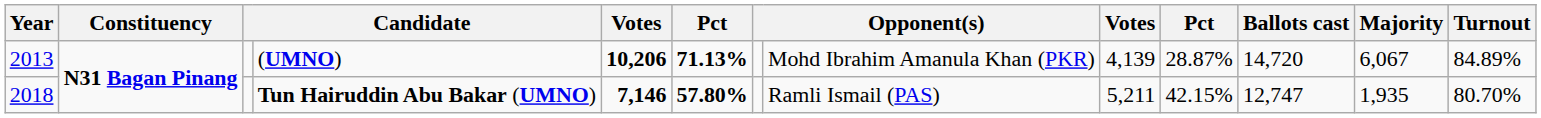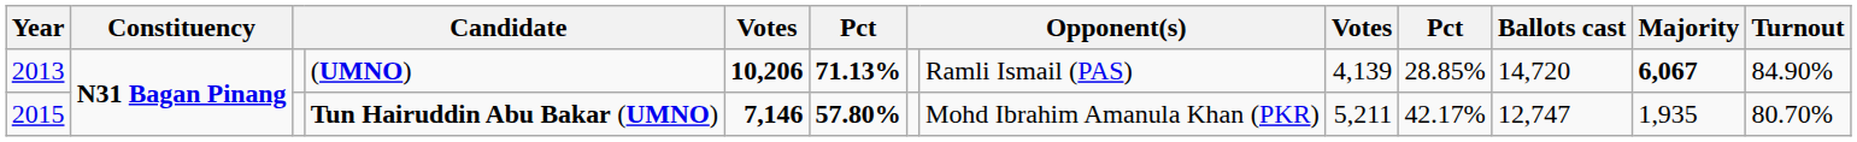(UMNO) | column 8: Mohd Ibrahim Amanula Khan (PKR) -> Ramli Ismail (PAS)
(UMNO) | column 10: 28.87% -> 28.85%
(UMNO) | Majority: normal -> bold
(UMNO) | Turnout: 84.89% -> 84.90%
Tun Hairuddin Abu Bakar (UMNO) | Year: 2018 -> 2015
Tun Hairuddin Abu Bakar (UMNO) | column 8: Ramli Ismail (PAS) -> Mohd Ibrahim Amanula Khan (PKR)
Tun Hairuddin Abu Bakar (UMNO) | column 10: 42.15% -> 42.17%
